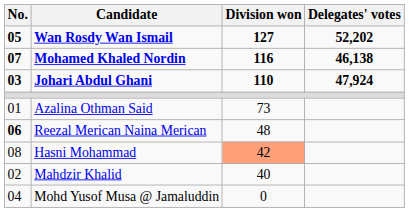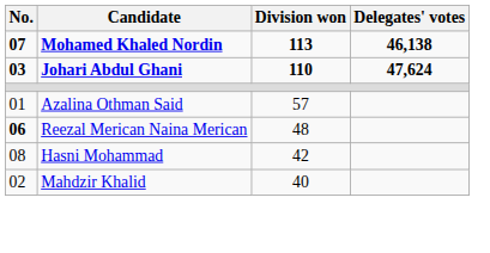- row: 05 | Wan Rosdy Wan Ismail | 127 | 52,202
Mohamed Khaled Nordin | Division won: 116 -> 113
Johari Abdul Ghani | Delegates' votes: 47,924 -> 47,624
Azalina Othman Said | Division won: 73 -> 57
Hasni Mohammad | Division won: lightsalmon background -> no background
- row: 04 | Mohd Yusof Musa @ Jamaluddin | 0
